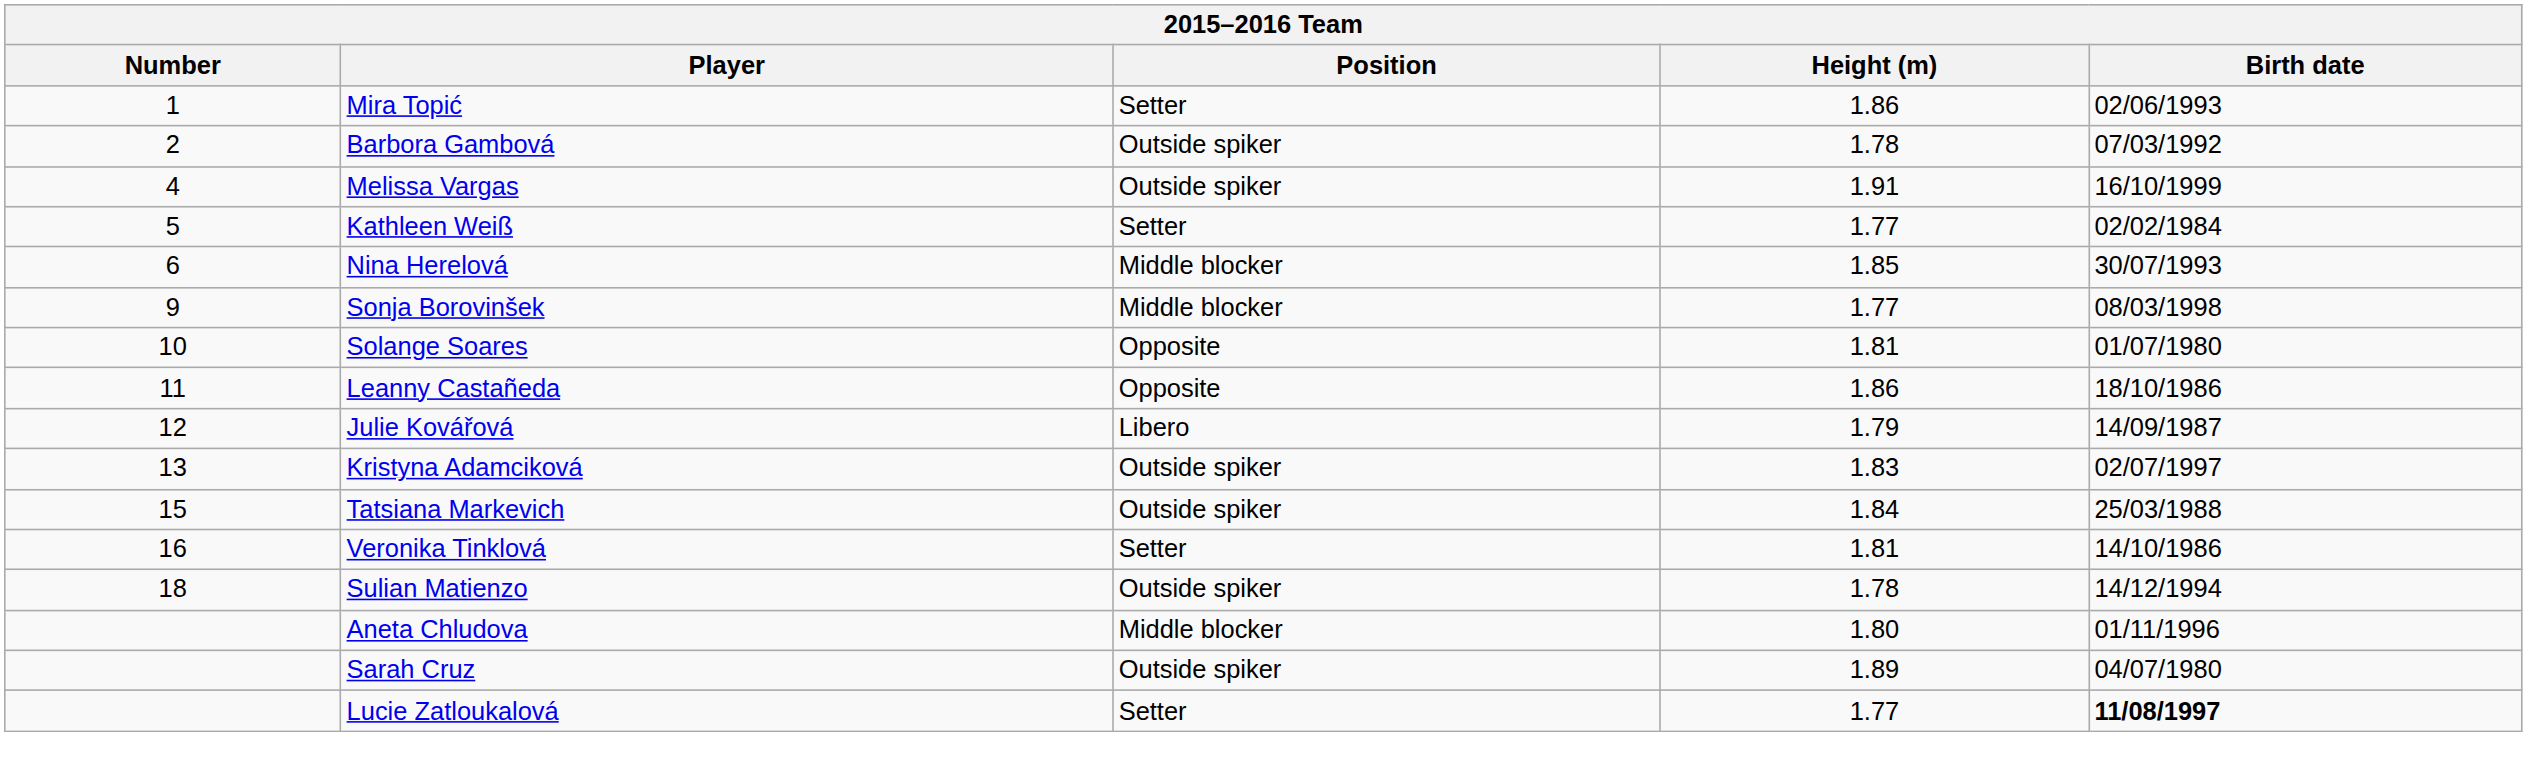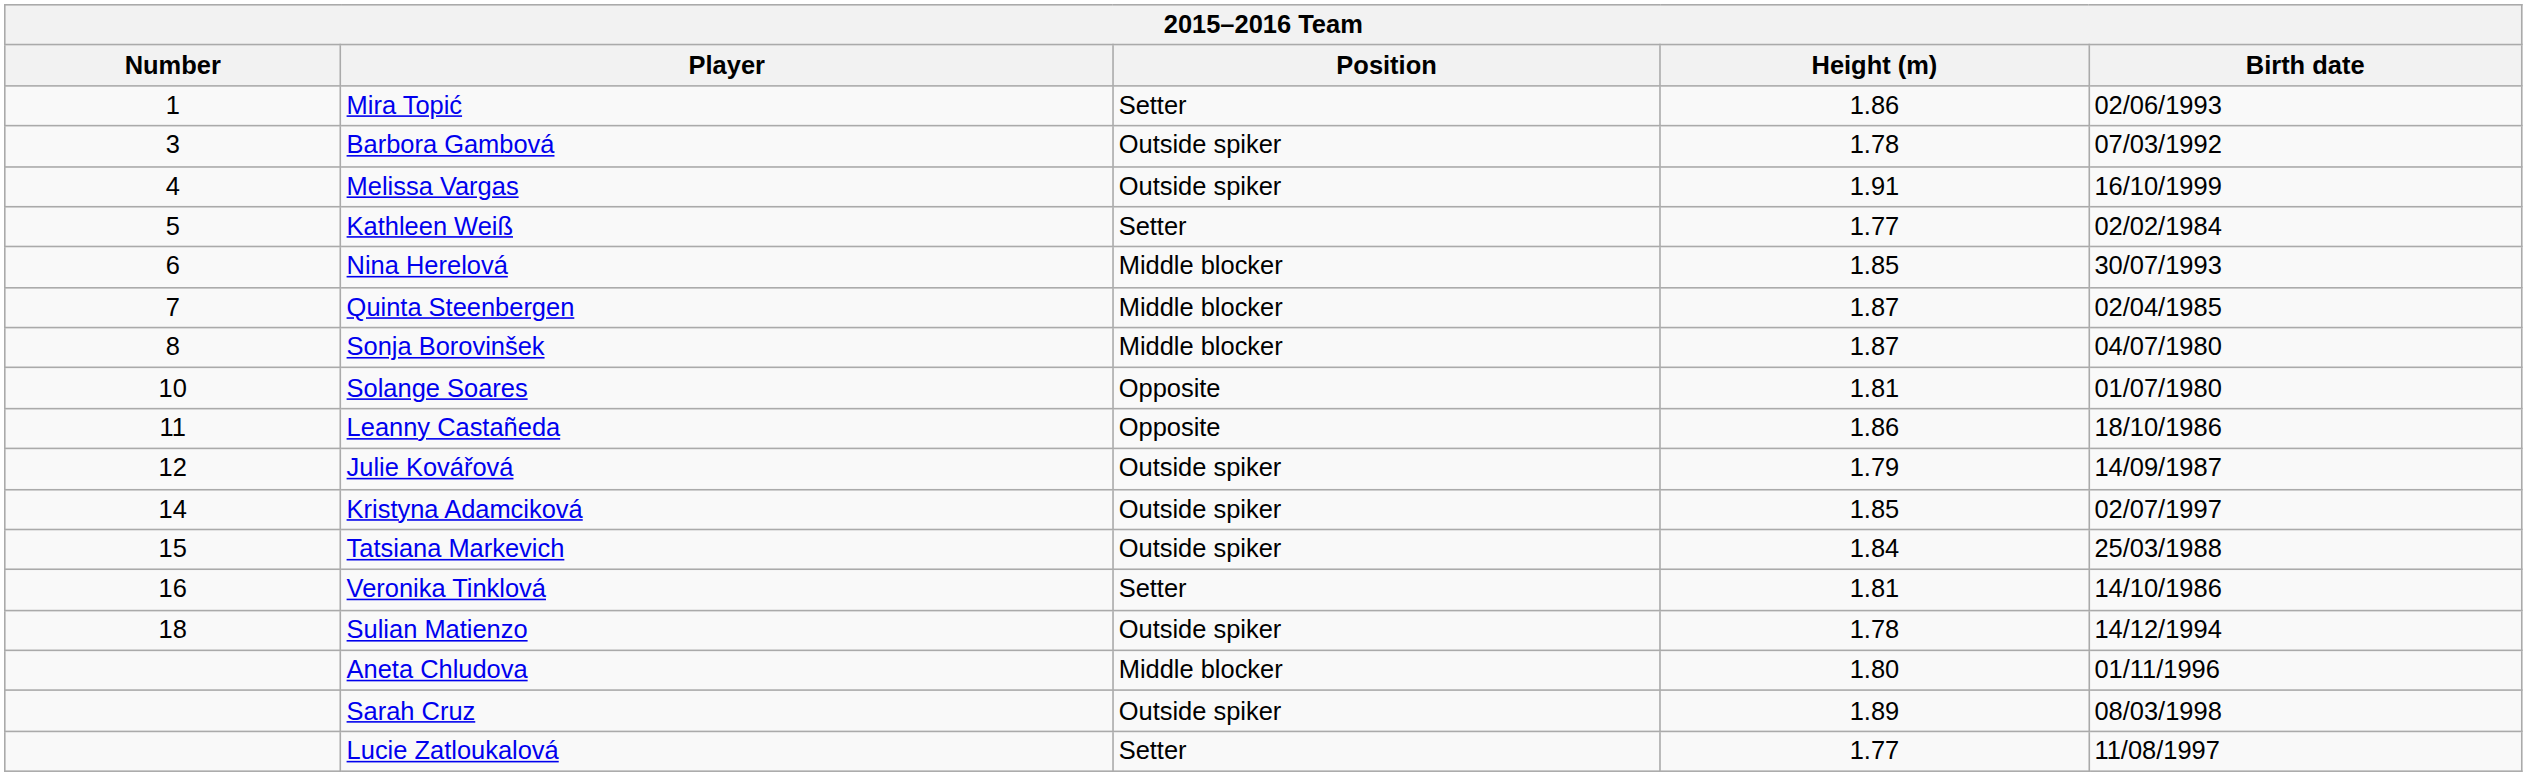Barbora Gambová | Number: 2 -> 3
+ row: 7 | Quinta Steenbergen | Middle blocker | 1.87 | 02/04/1985
Sonja Borovinšek | Number: 9 -> 8
Sonja Borovinšek | Height (m): 1.77 -> 1.87
Sonja Borovinšek | Birth date: 08/03/1998 -> 04/07/1980
Julie Kovářová | Position: Libero -> Outside spiker
Kristyna Adamciková | Number: 13 -> 14
Kristyna Adamciková | Height (m): 1.83 -> 1.85
Sarah Cruz | Birth date: 04/07/1980 -> 08/03/1998
Lucie Zatloukalová | Birth date: bold -> normal
